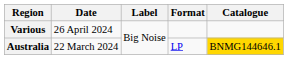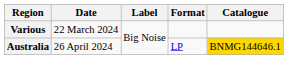Various | Date: 26 April 2024 -> 22 March 2024
Australia | Date: 22 March 2024 -> 26 April 2024
